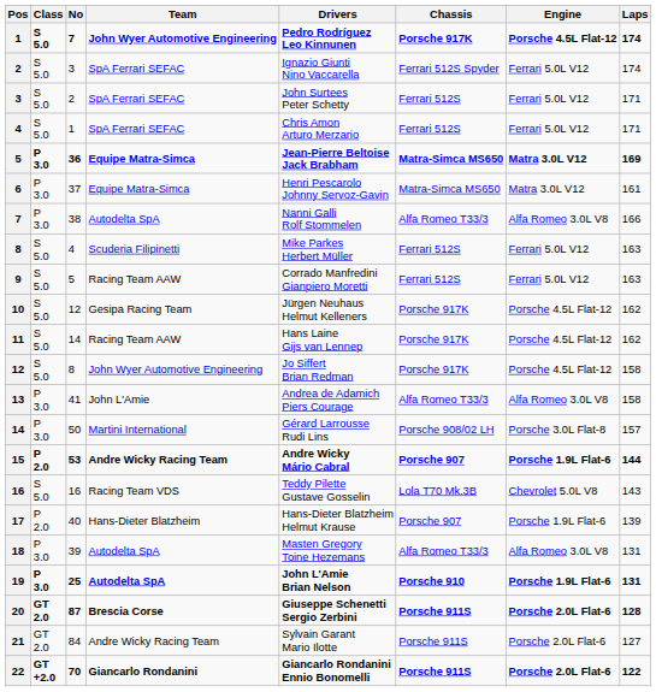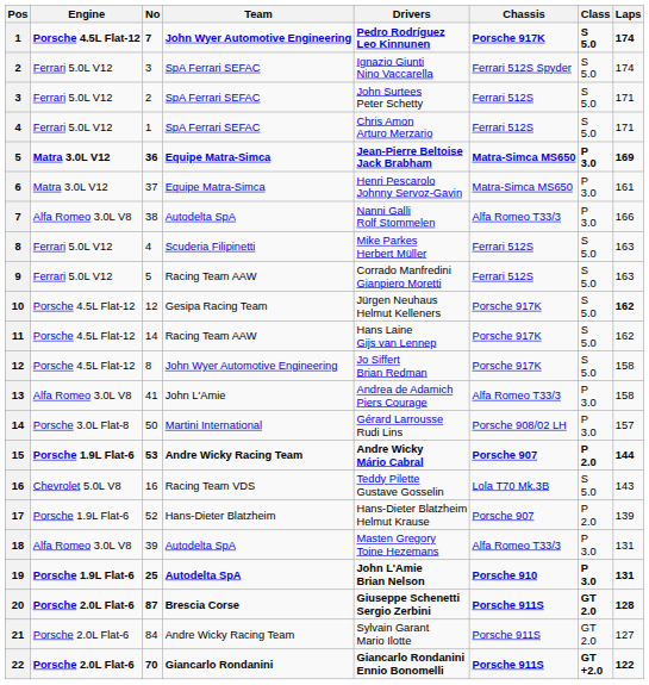columns swapped: Class <-> Engine
10 | Laps: normal -> bold
17 | No: 40 -> 52
